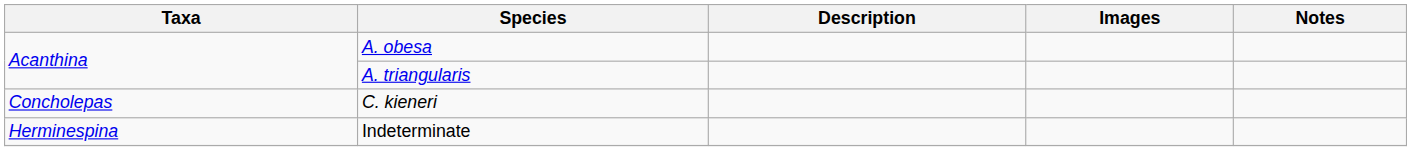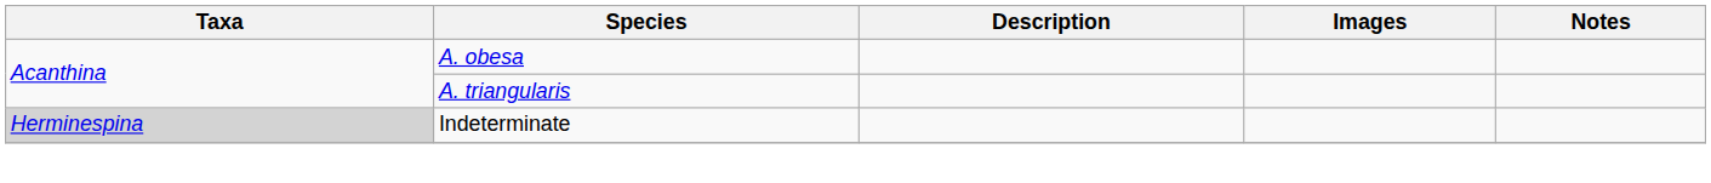- row: Concholepas | C. kieneri
Indeterminate | Taxa: no background -> lightgrey background
